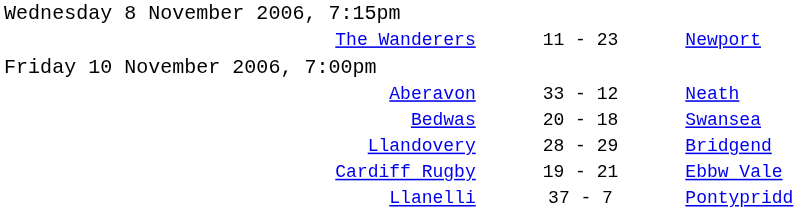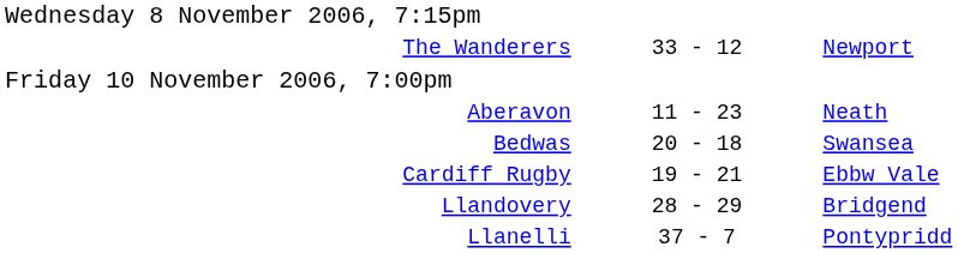The Wanderers | column 2: 11 - 23 -> 33 - 12
Aberavon | column 2: 33 - 12 -> 11 - 23
rows swapped: Cardiff Rugby <-> Llandovery
